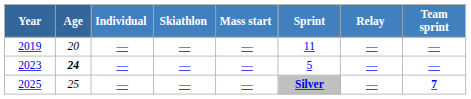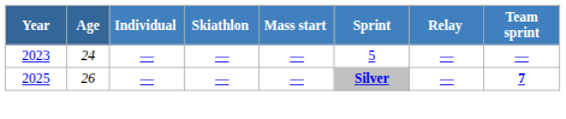- row: 2019 | 20 | — | — | — | 11 | — | —
2023 | Age: bold -> normal
2025 | Age: 25 -> 26
